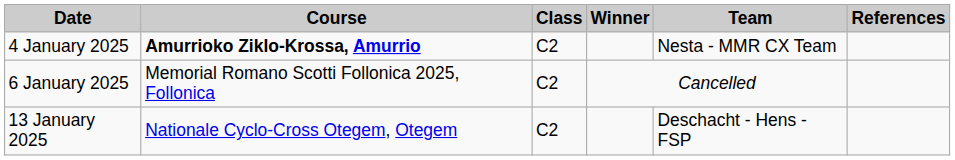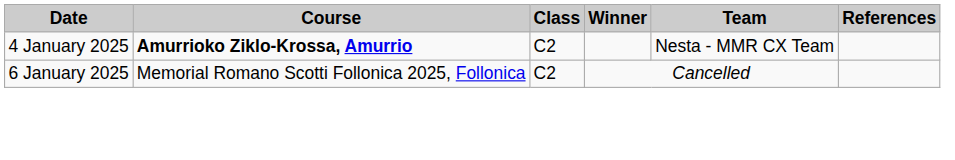- row: 13 January 2025 | Nationale Cyclo-Cross Otegem, Otegem | C2 | Deschacht - Hens - FSP
